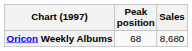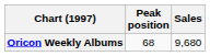Oricon Weekly Albums | Sales: 8,680 -> 9,680
